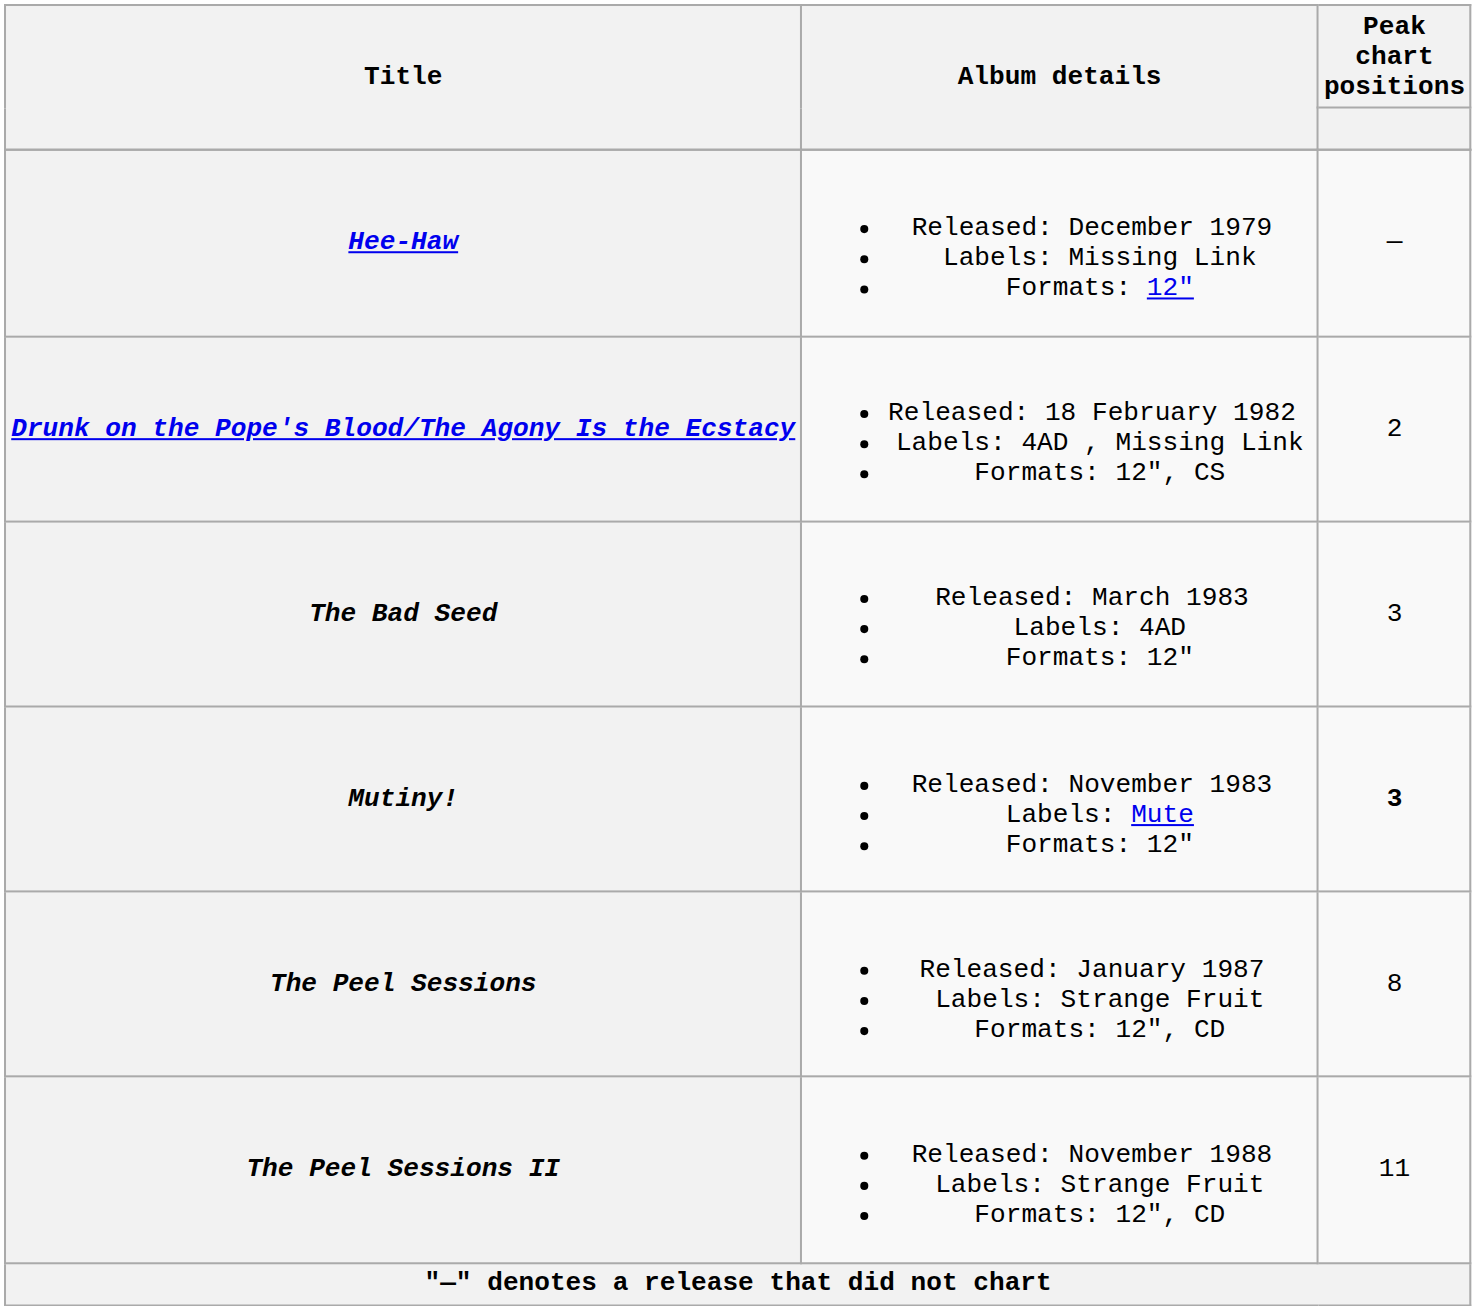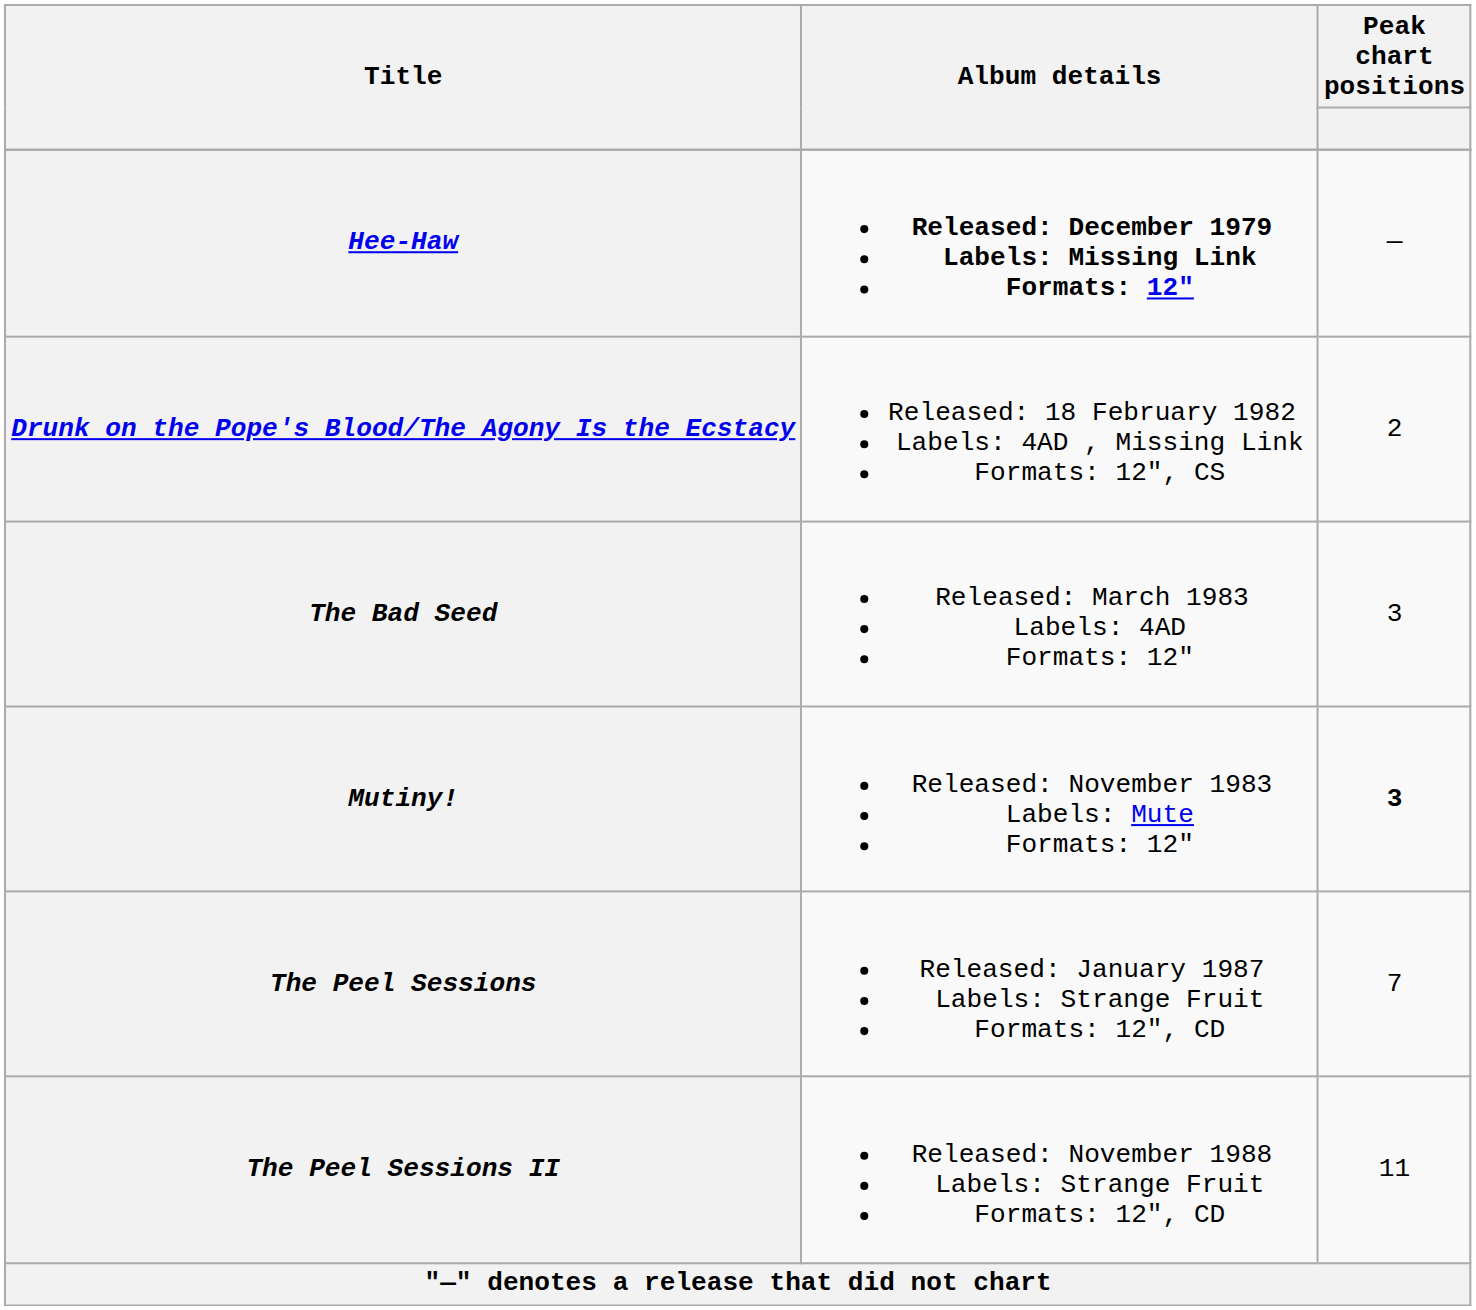Hee-Haw | Album details: normal -> bold
The Peel Sessions | Peak chart positions: 8 -> 7
